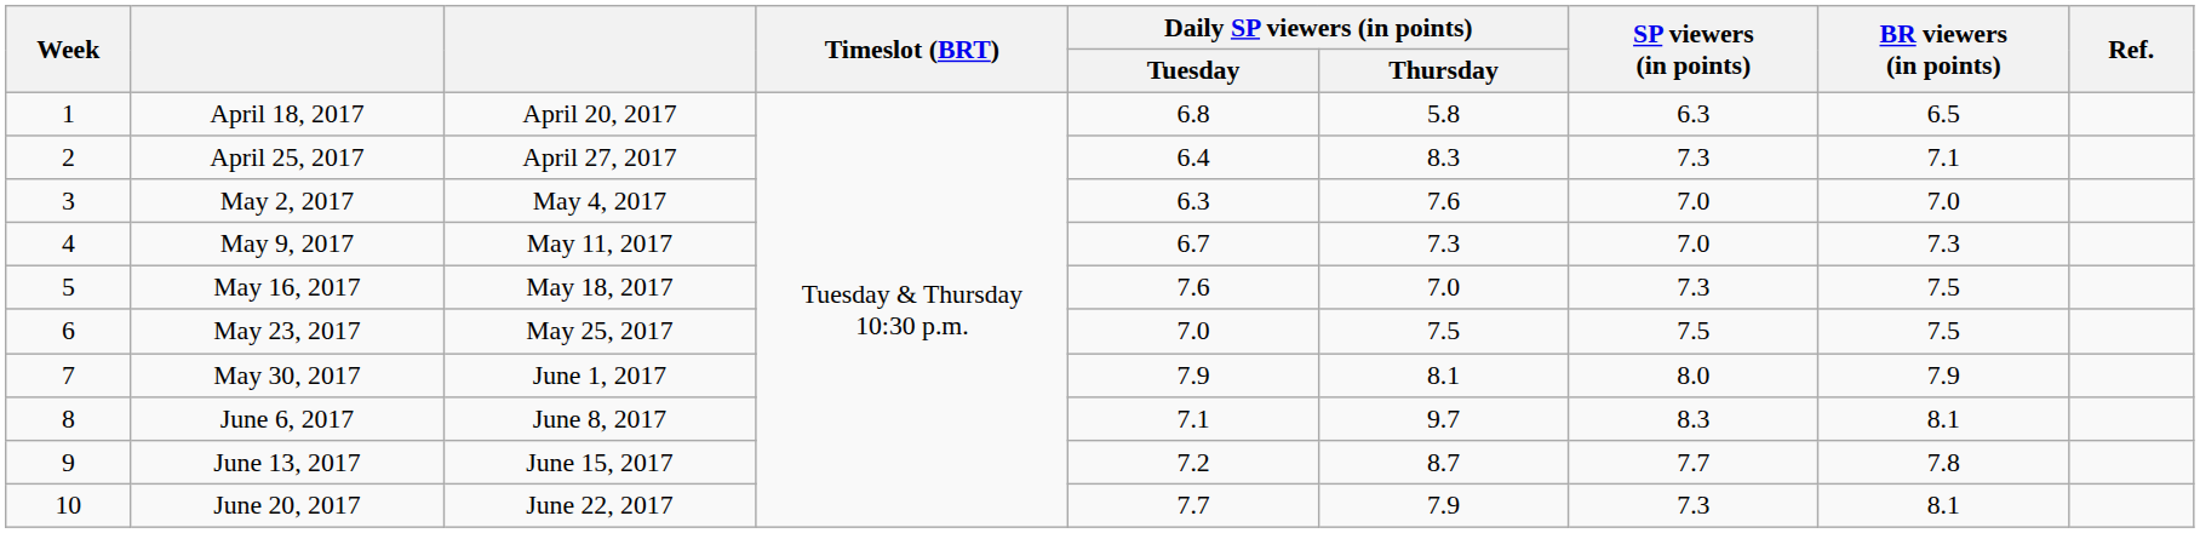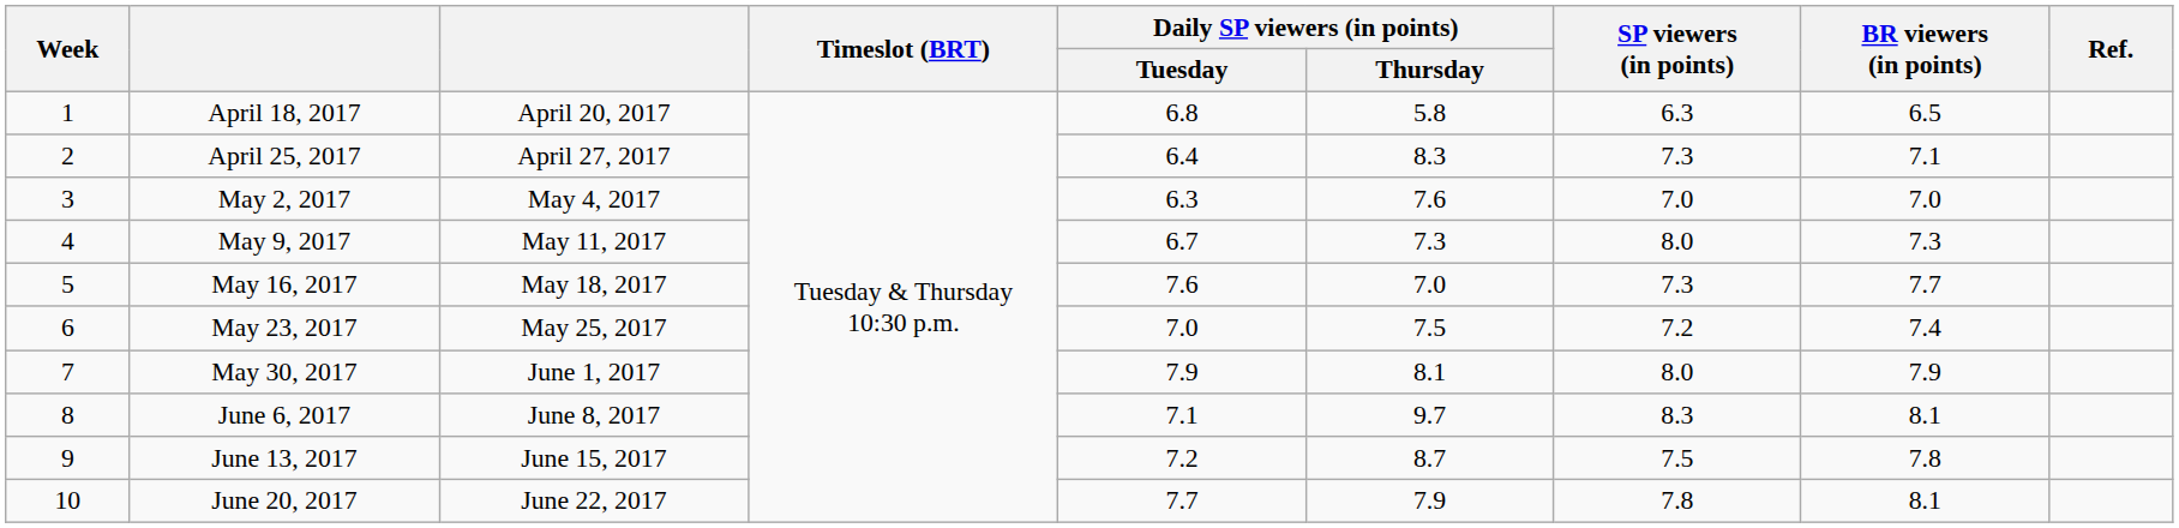May 9, 2017 | SP viewers (in points): 7.0 -> 8.0
May 16, 2017 | BR viewers (in points): 7.5 -> 7.7
May 23, 2017 | SP viewers (in points): 7.5 -> 7.2
May 23, 2017 | BR viewers (in points): 7.5 -> 7.4
June 13, 2017 | SP viewers (in points): 7.7 -> 7.5
June 20, 2017 | SP viewers (in points): 7.3 -> 7.8
